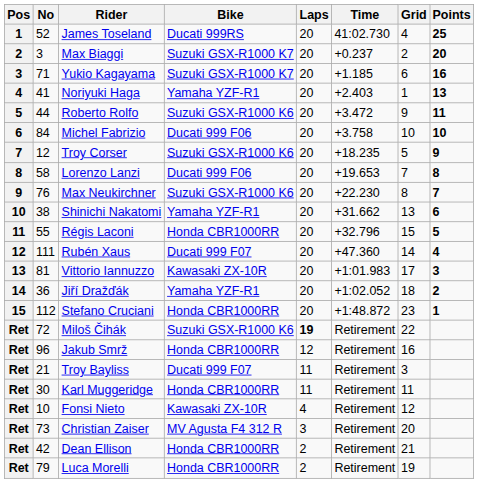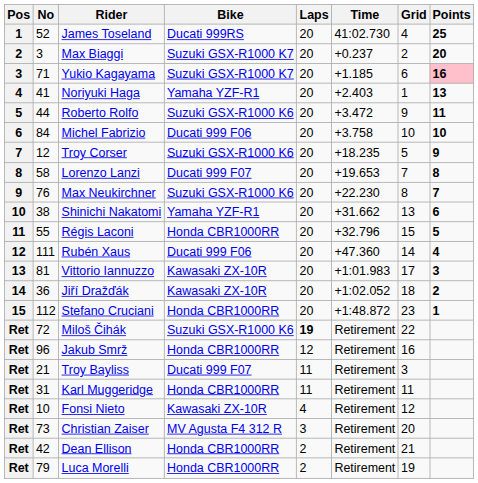Yukio Kagayama | Points: no background -> pink background
Lorenzo Lanzi | Bike: Ducati 999 F06 -> Ducati 999 F07
Rubén Xaus | Bike: Ducati 999 F07 -> Ducati 999 F06
Jiří Dražďák | Bike: Yamaha YZF-R1 -> Kawasaki ZX-10R
Karl Muggeridge | No: 30 -> 31
